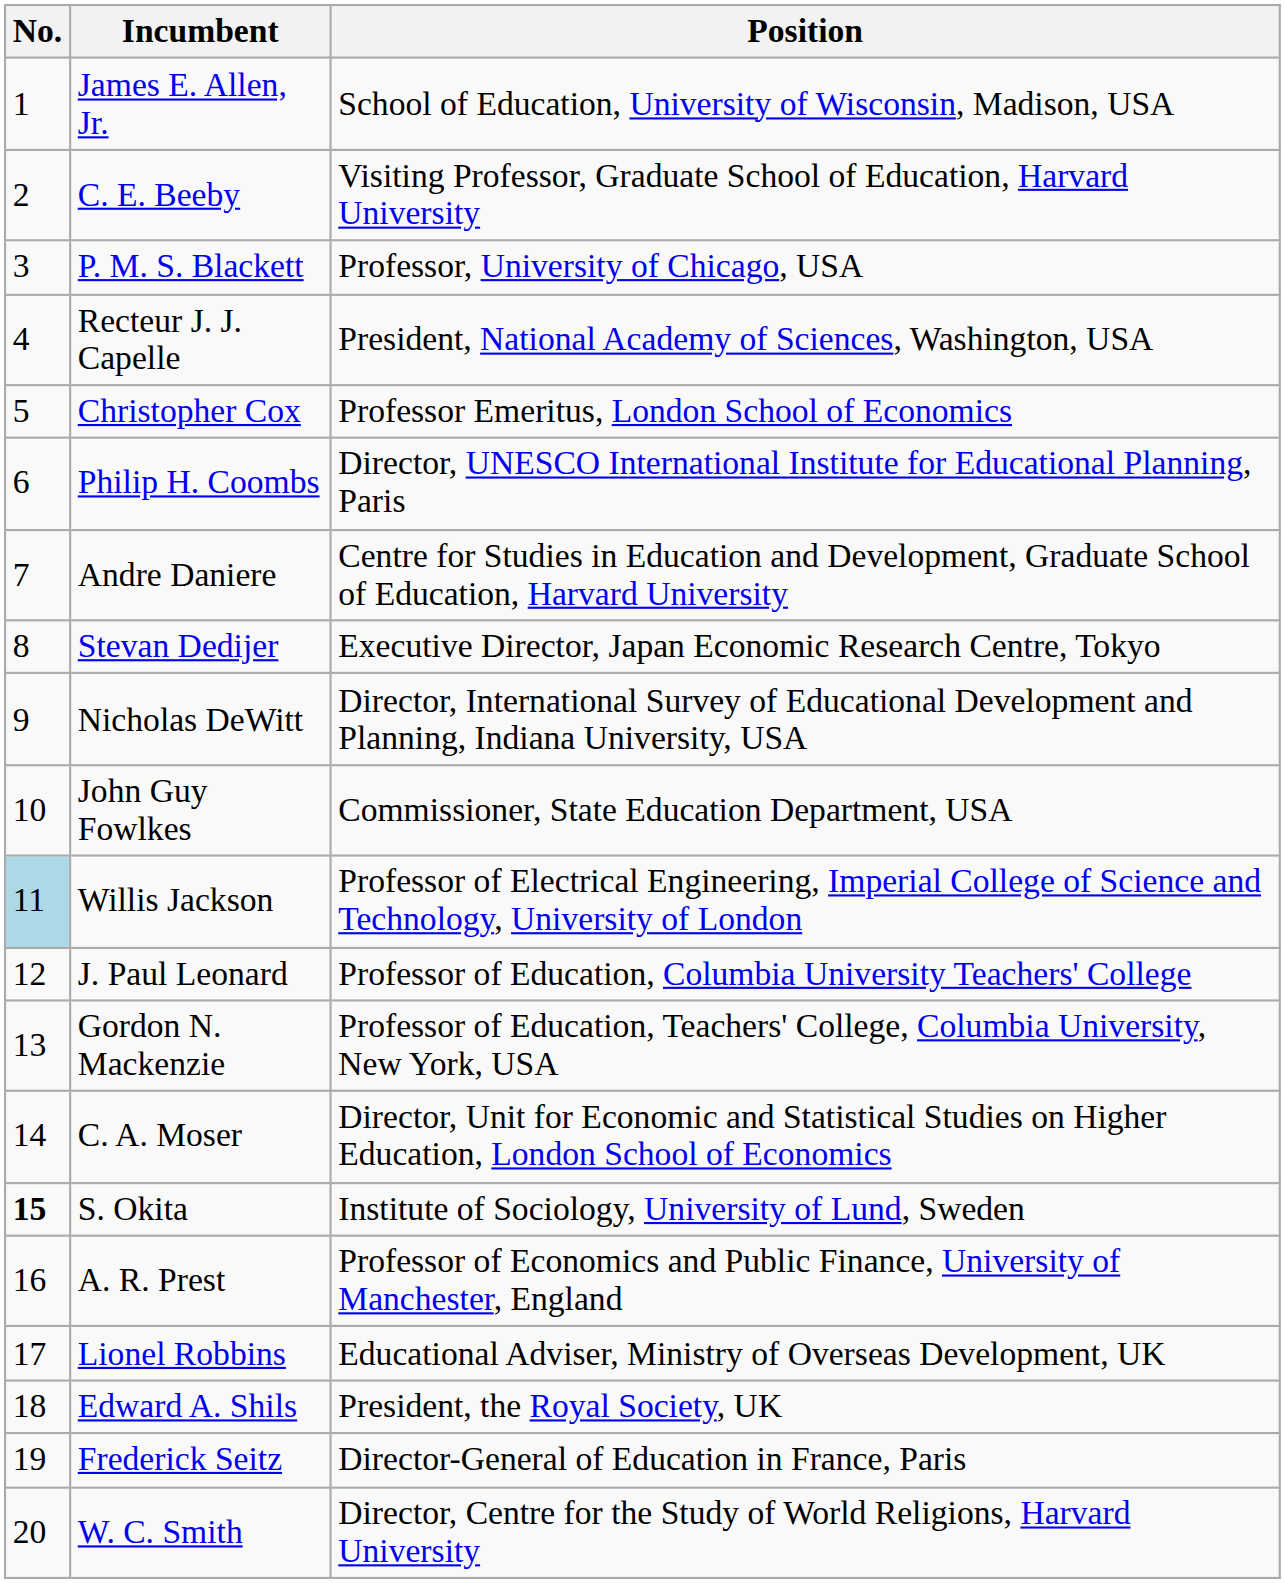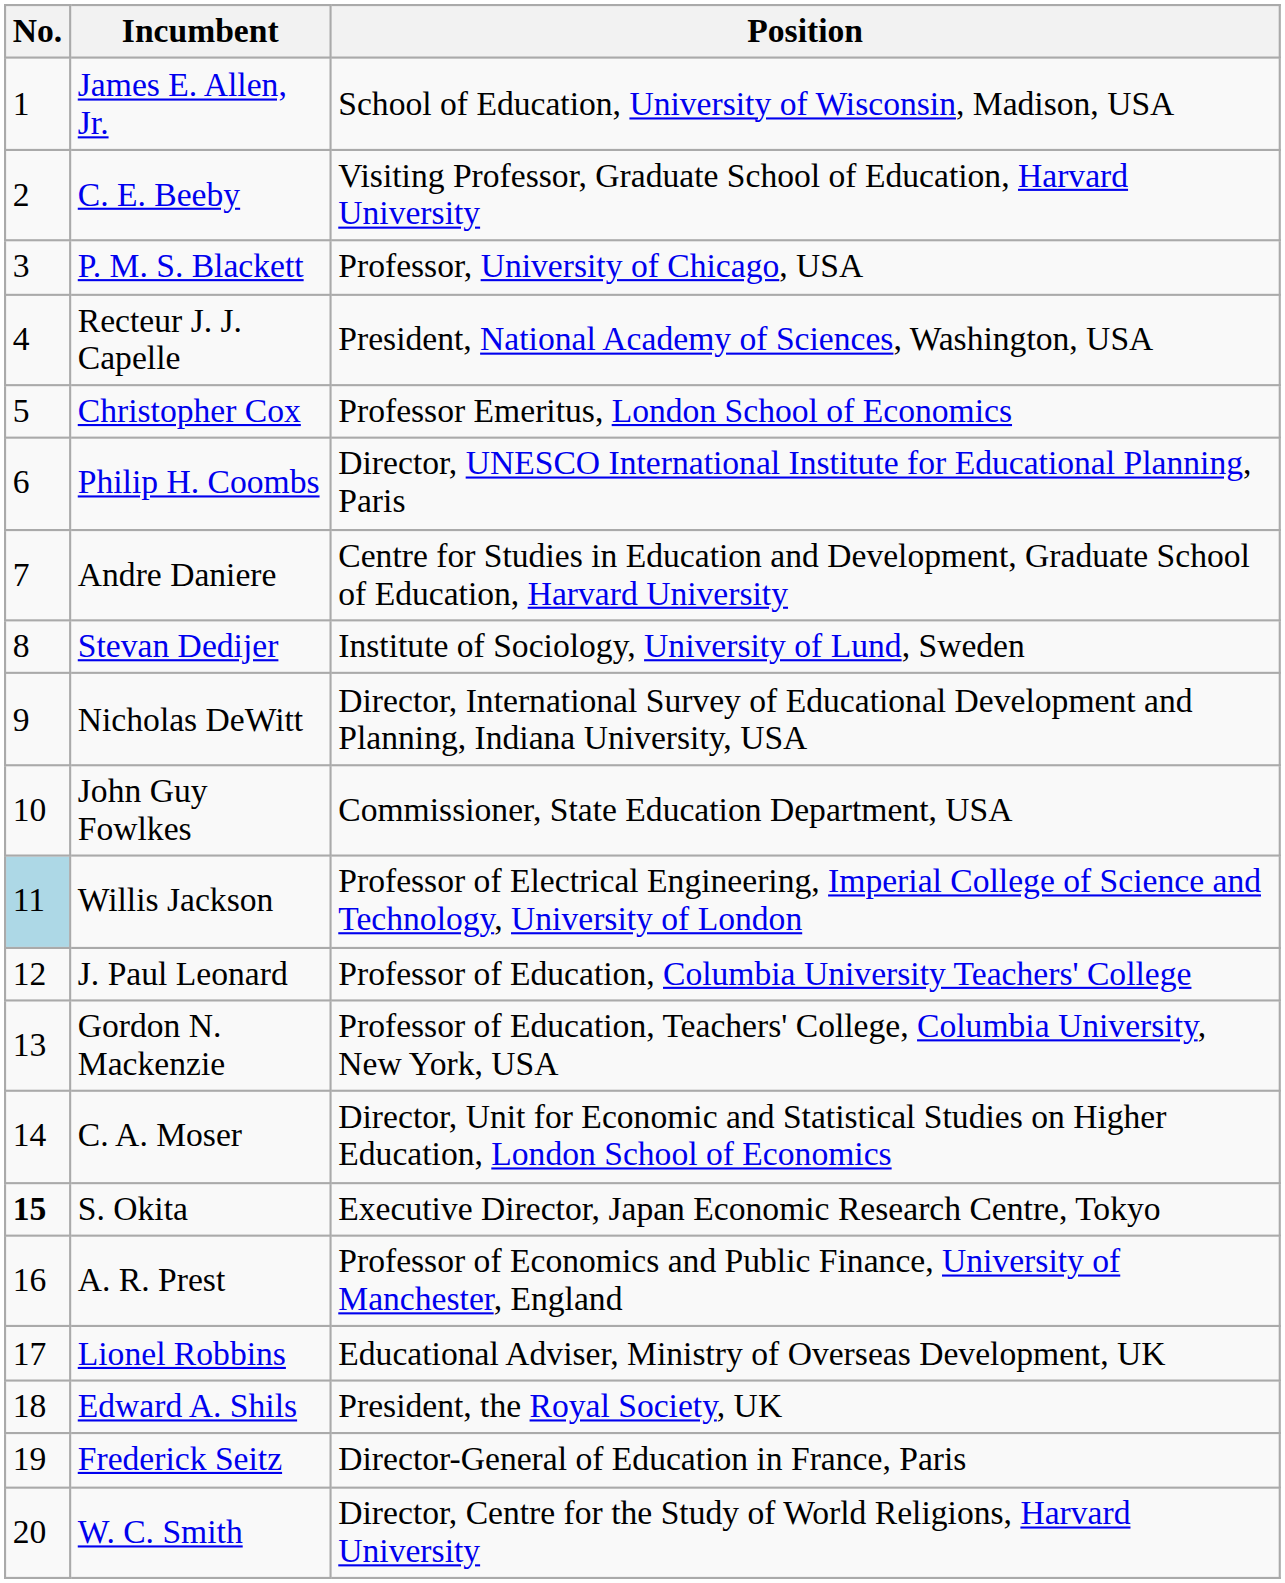Stevan Dedijer | Position: Executive Director, Japan Economic Research Centre, Tokyo -> Institute of Sociology, University of Lund, Sweden
S. Okita | Position: Institute of Sociology, University of Lund, Sweden -> Executive Director, Japan Economic Research Centre, Tokyo
